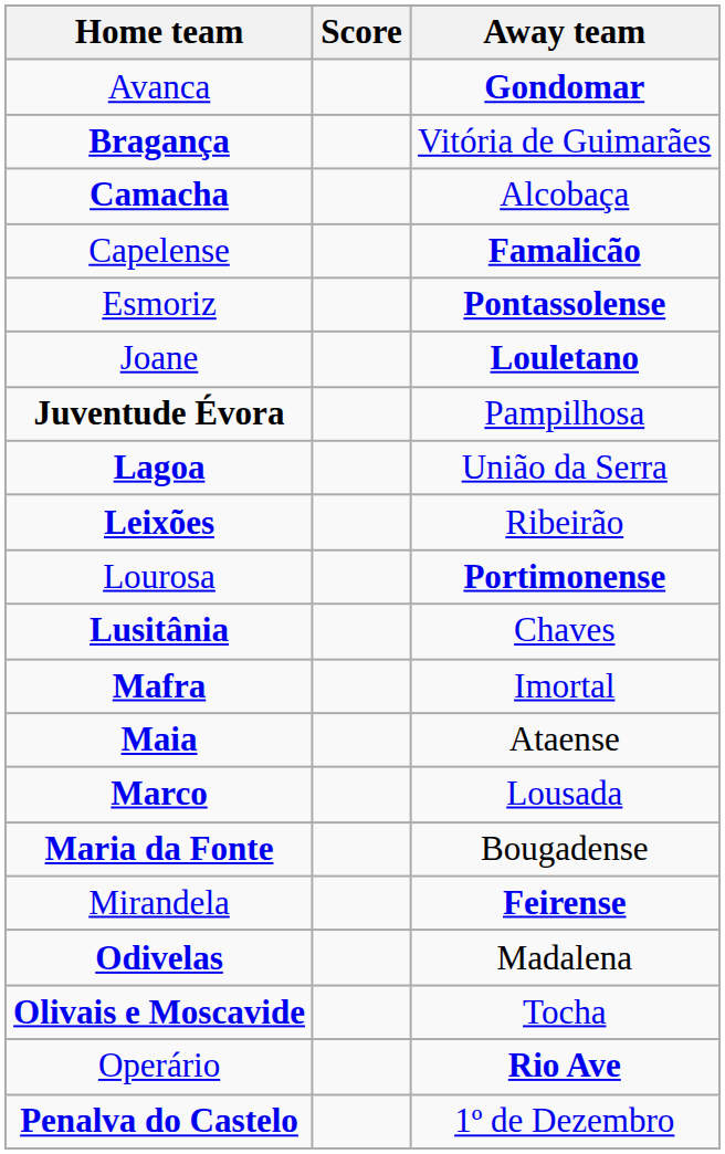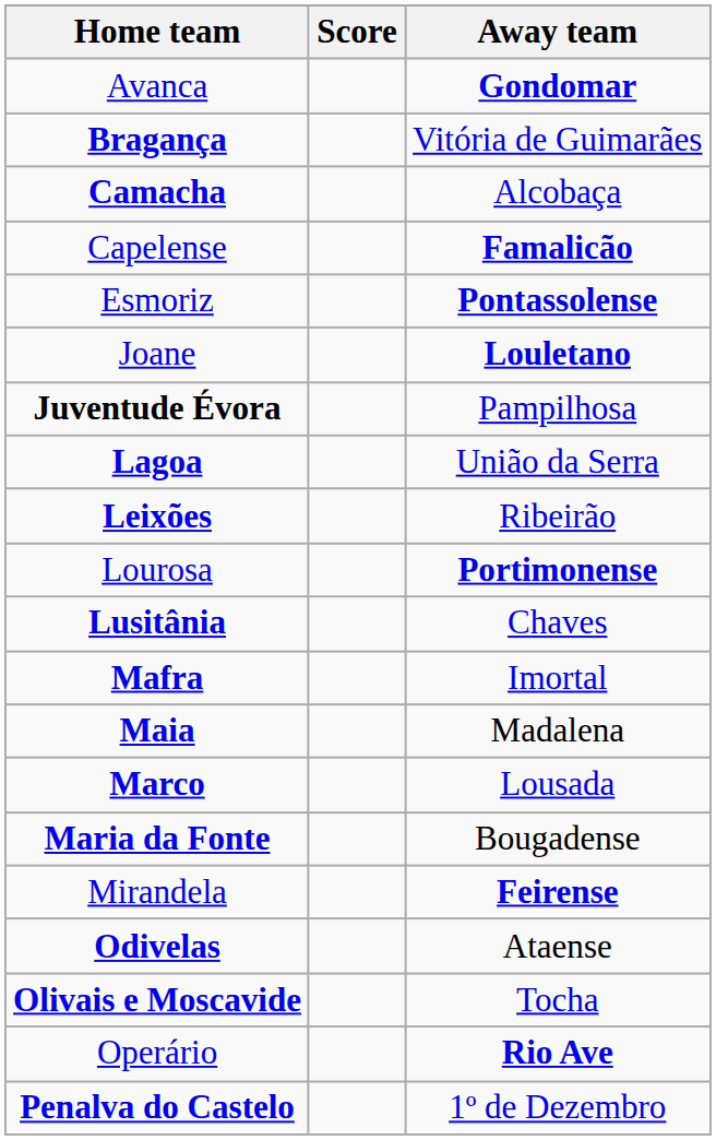Maia | Away team: Ataense -> Madalena
Odivelas | Away team: Madalena -> Ataense
